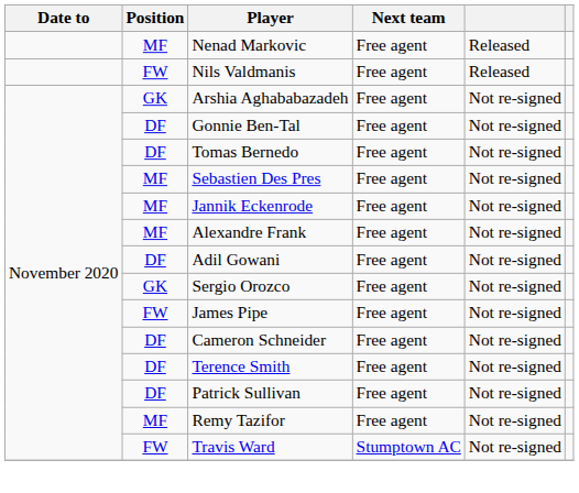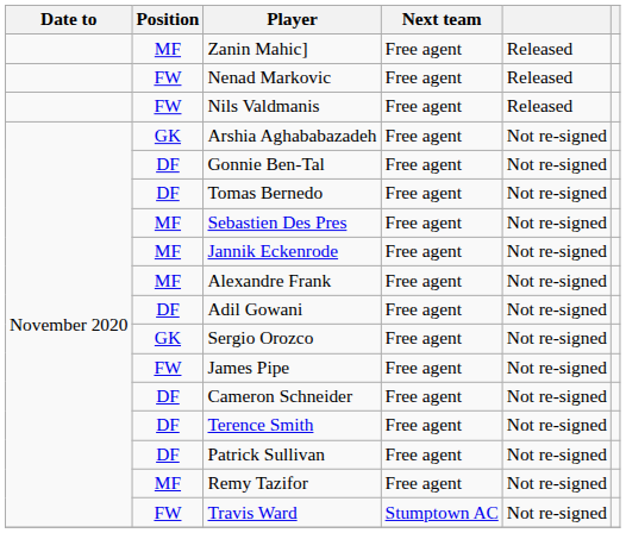+ row: MF | Zanin Mahic] | Free agent | Released
Nenad Markovic | Position: MF -> FW
